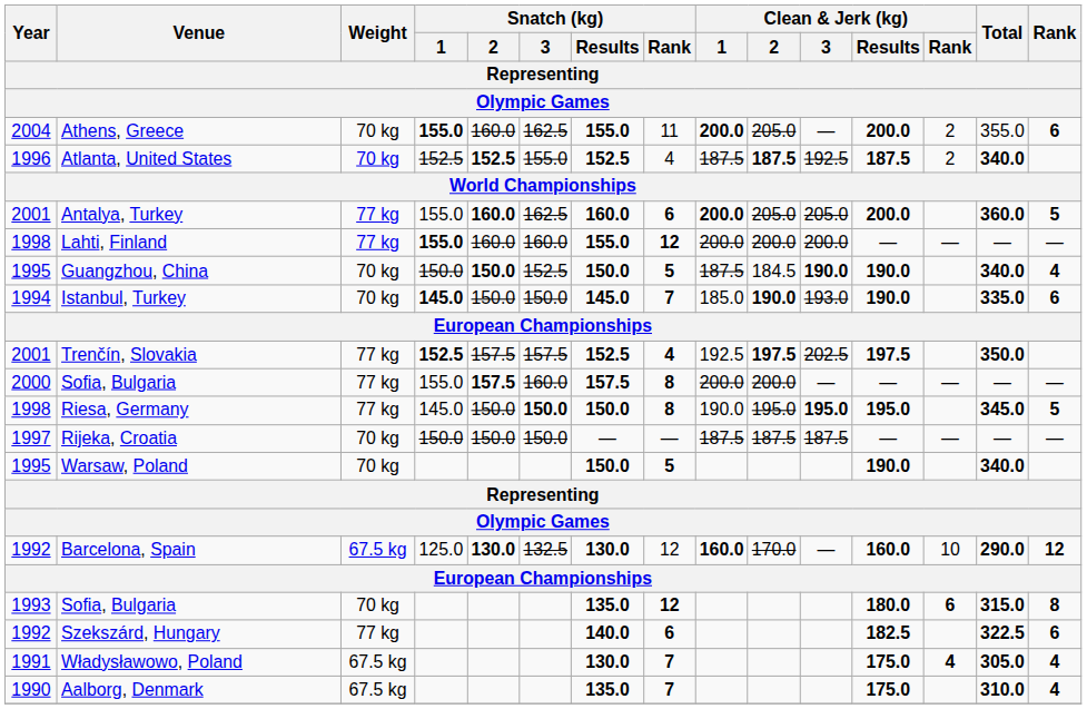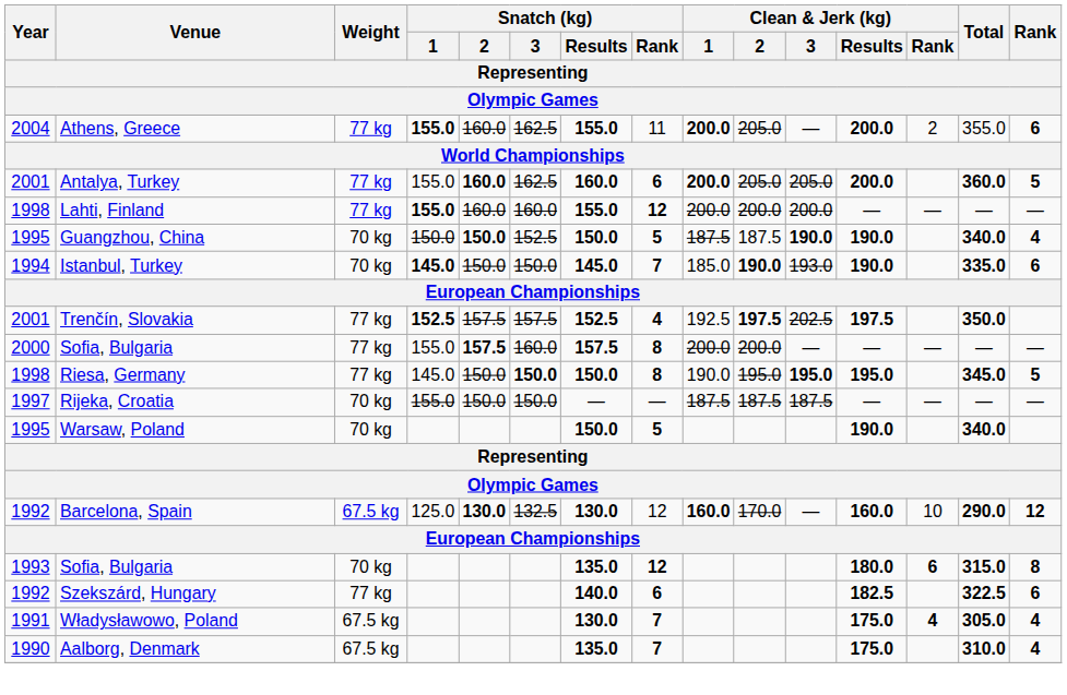Athens, Greece | Weight: 70 kg -> 77 kg
- row: 1996 | Atlanta, United States | 70 kg | 152.5 | 152.5 | 155.0 | 152.5 | 4 | 187.5 | 187.5 | 192.5 | 187.5 | 2 | 340.0
Guangzhou, China | Clean & Jerk (kg) / 2: 184.5 -> 187.5
Rijeka, Croatia | Snatch (kg) / 1: 150.0 -> 155.0
